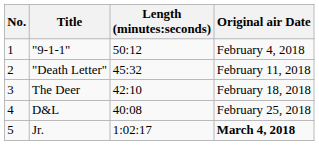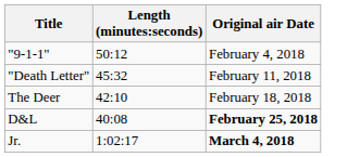- column: No. | 1 | 2 | 3 | 4 | 5
D&L | Original air Date: normal -> bold
